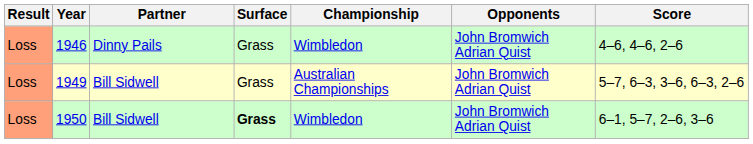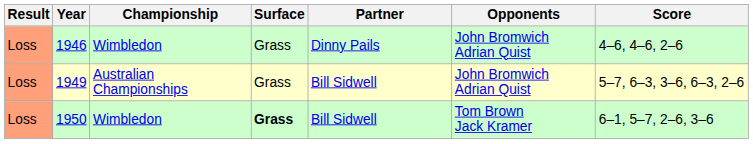columns swapped: Championship <-> Partner
1950 | Opponents: John Bromwich Adrian Quist -> Tom Brown Jack Kramer
